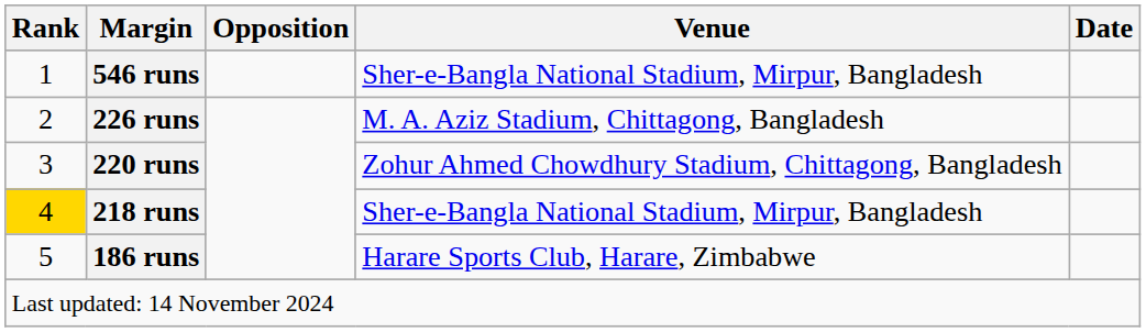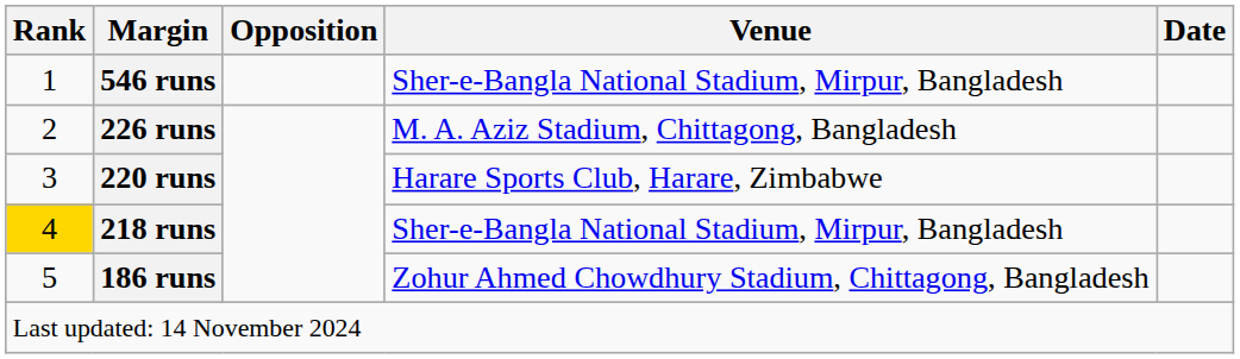220 runs | Venue: Zohur Ahmed Chowdhury Stadium, Chittagong, Bangladesh -> Harare Sports Club, Harare, Zimbabwe
186 runs | Venue: Harare Sports Club, Harare, Zimbabwe -> Zohur Ahmed Chowdhury Stadium, Chittagong, Bangladesh
